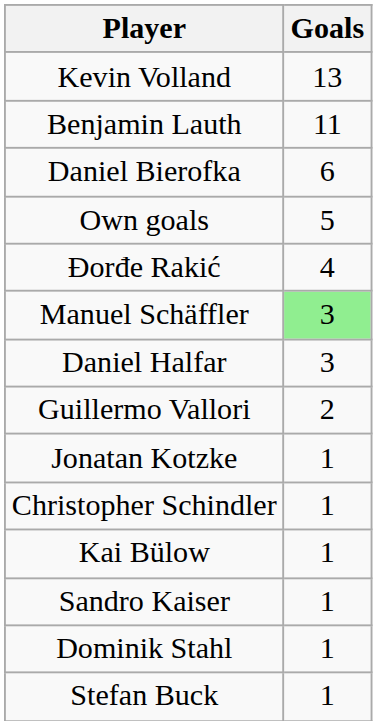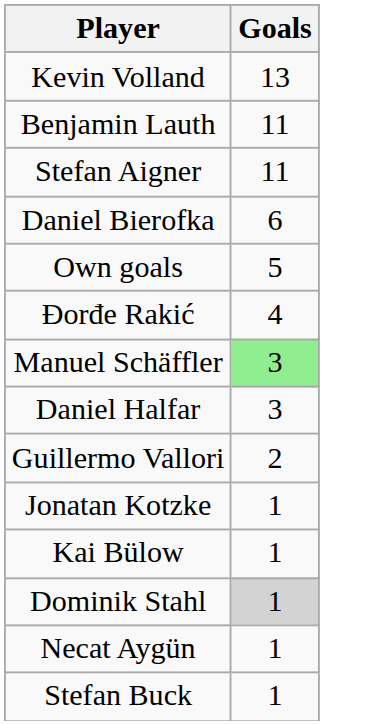+ row: Stefan Aigner | 11
- row: Christopher Schindler | 1
- row: Sandro Kaiser | 1
Dominik Stahl | Goals: no background -> lightgrey background
+ row: Necat Aygün | 1
